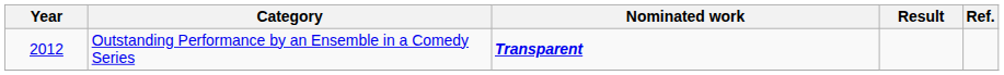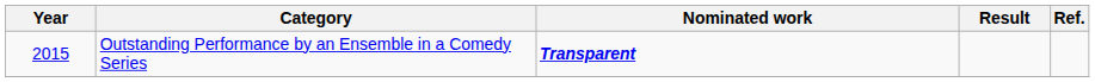Outstanding Performance by an Ensemble in a Comedy Series | Year: 2012 -> 2015
